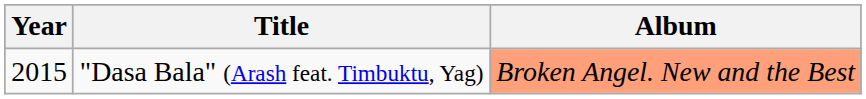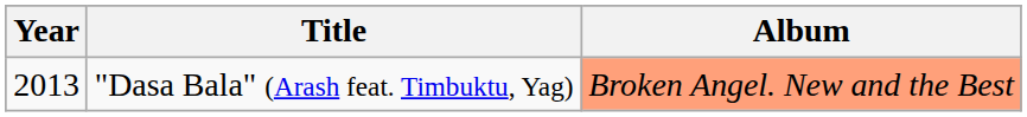"Dasa Bala" (Arash feat. Timbuktu, Yag) | Year: 2015 -> 2013
